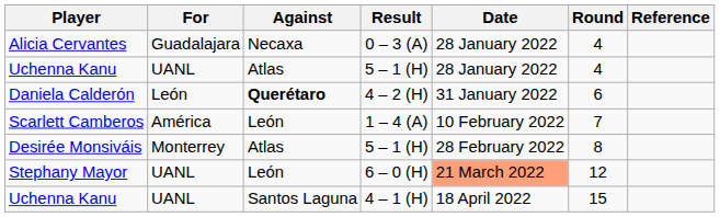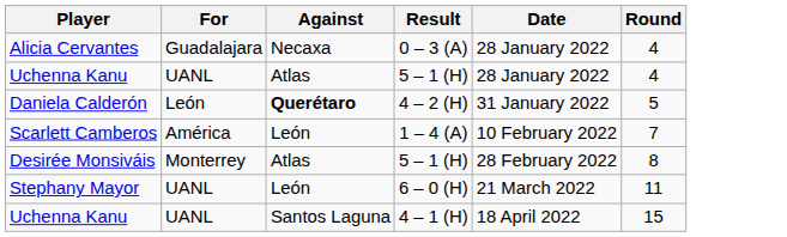- column: Reference
Daniela Calderón | Round: 6 -> 5
Stephany Mayor | Date: lightsalmon background -> no background
Stephany Mayor | Round: 12 -> 11
